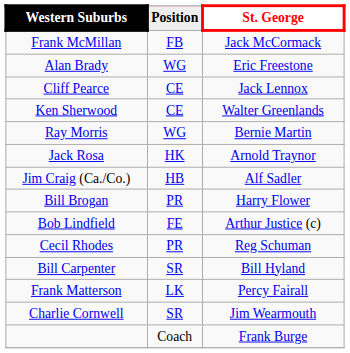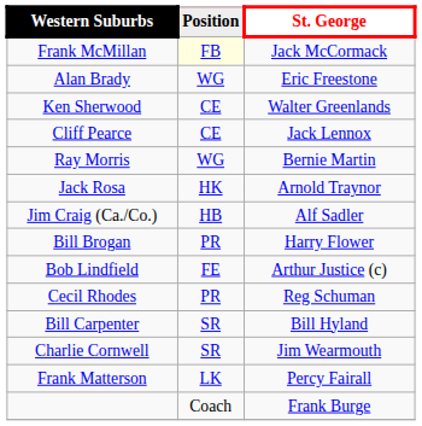Frank McMillan | Position: no background -> lightyellow background
rows swapped: Cliff Pearce <-> Ken Sherwood
rows swapped: Charlie Cornwell <-> Frank Matterson
